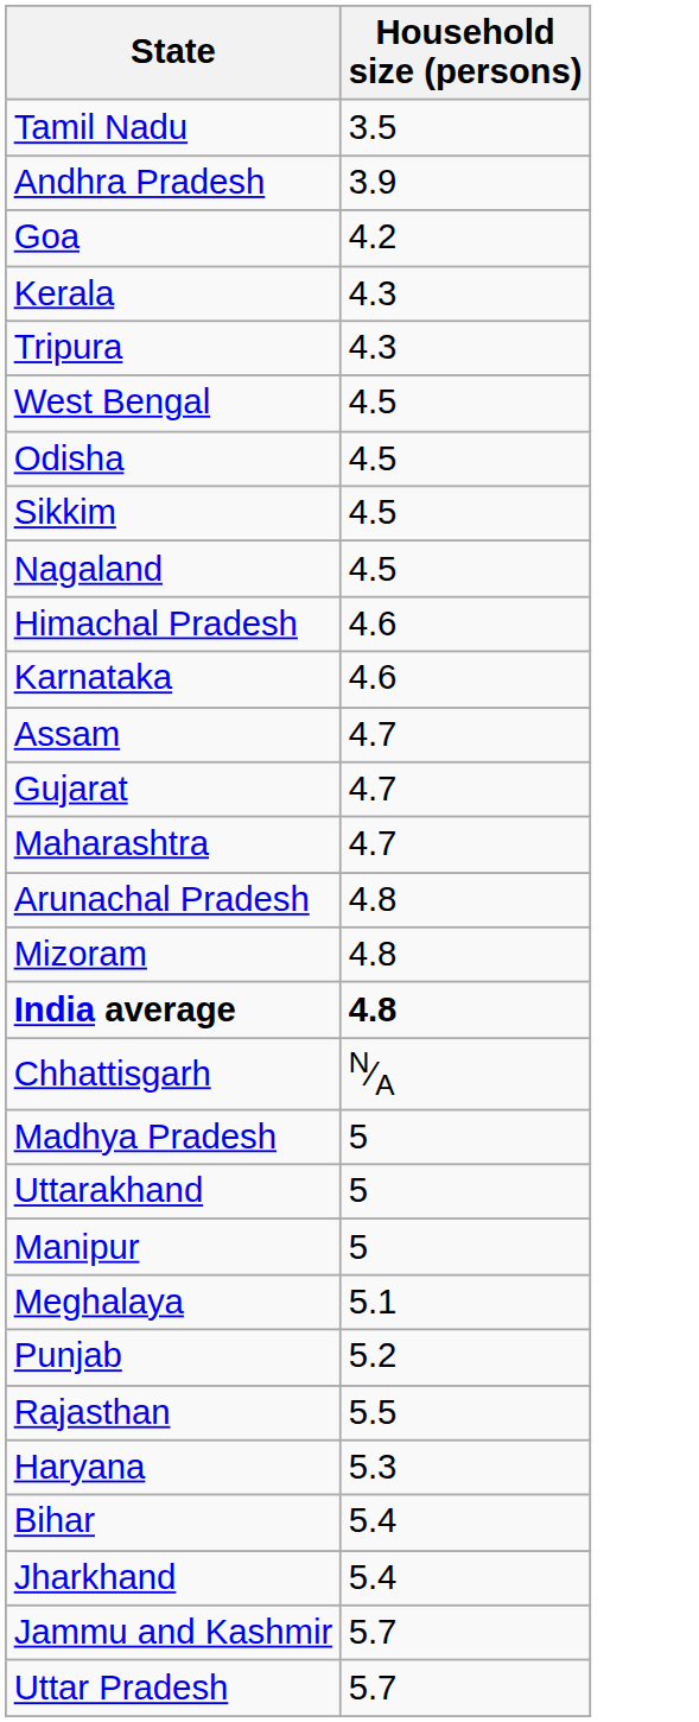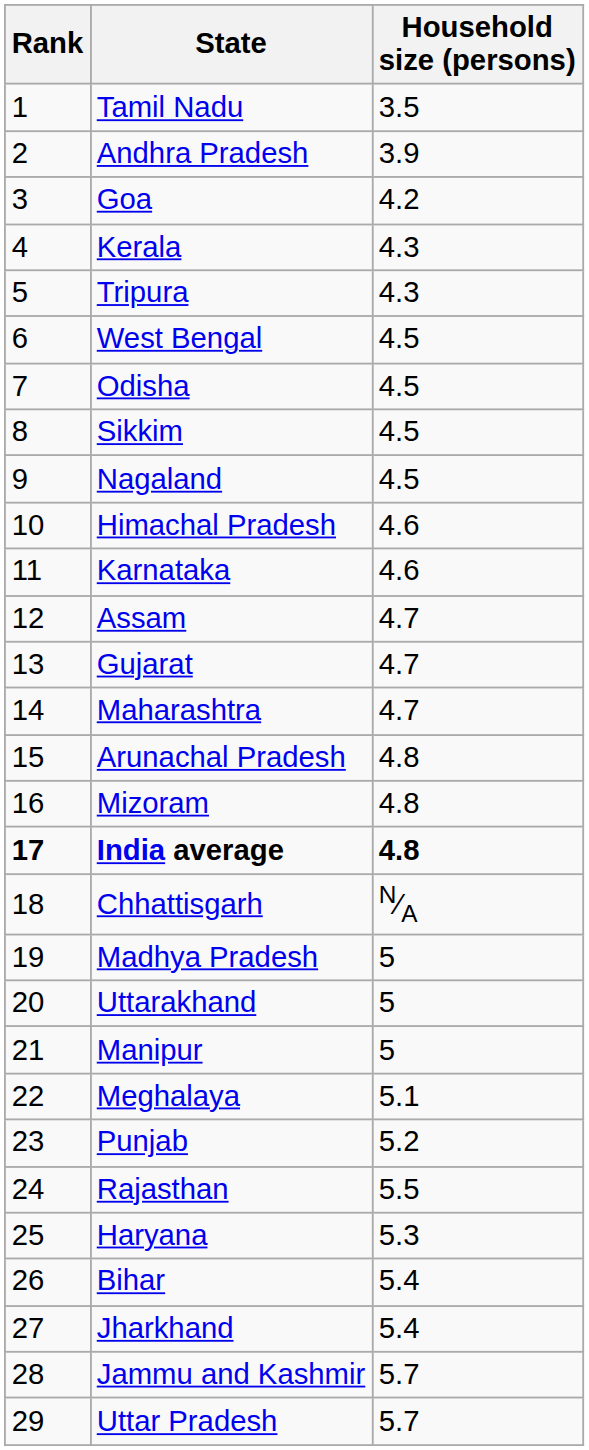+ column: Rank | 1 | 2 | 3 | 4 | 5 | 6 | 7 | 8 | 9 | 10 | 11 | 12 | 13 | 14 | 15 | 16 | 17 | 18 | 19 | 20 | 21 | 22 | 23 | 24 | 25 | 26 | 27 | 28 | 29
